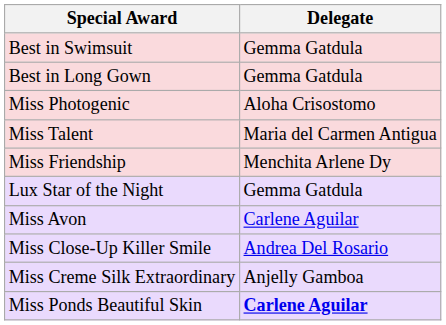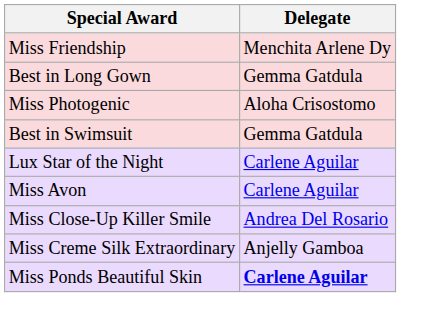rows swapped: Best in Swimsuit <-> Miss Friendship
- row: Miss Talent | Maria del Carmen Antigua
Lux Star of the Night | Delegate: Gemma Gatdula -> Carlene Aguilar
